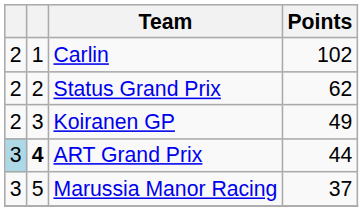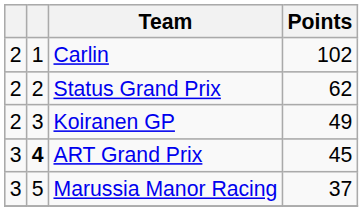ART Grand Prix | column 1: lightblue background -> no background
ART Grand Prix | Points: 44 -> 45
